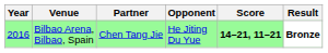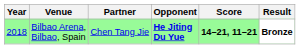Bilbao Arena, Bilbao, Spain | Year: 2016 -> 2018
Bilbao Arena, Bilbao, Spain | Opponent: normal -> bold
